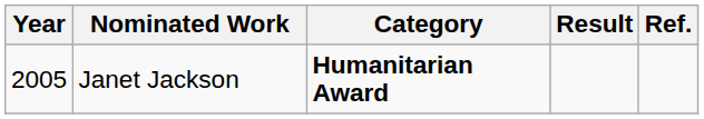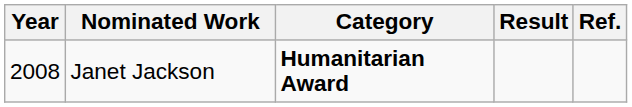Janet Jackson | Year: 2005 -> 2008
